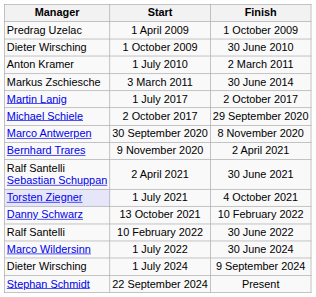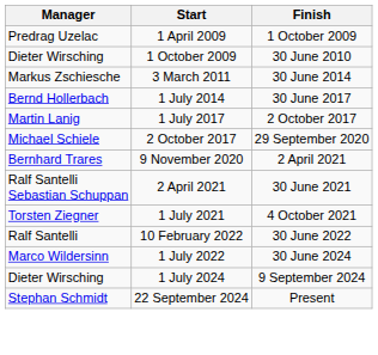- row: Anton Kramer | 1 July 2010 | 2 March 2011
+ row: Bernd Hollerbach | 1 July 2014 | 30 June 2017
- row: Marco Antwerpen | 30 September 2020 | 8 November 2020
1 July 2021 | Manager: lavender background -> no background
- row: Danny Schwarz | 13 October 2021 | 10 February 2022
